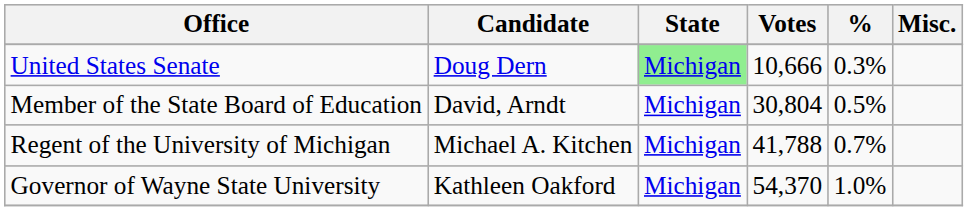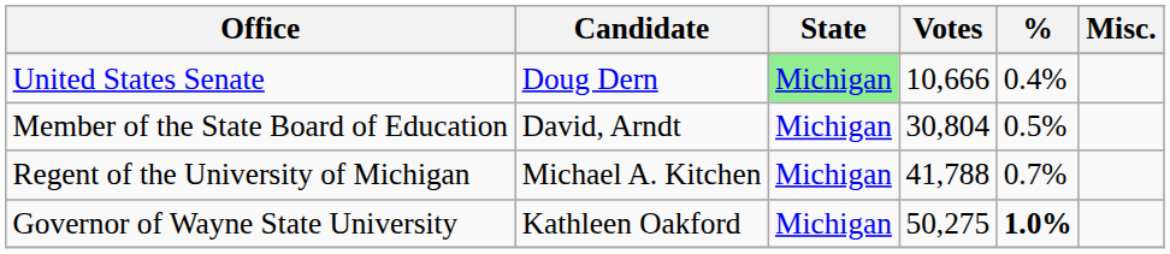United States Senate | %: 0.3% -> 0.4%
Governor of Wayne State University | Votes: 54,370 -> 50,275
Governor of Wayne State University | %: normal -> bold
